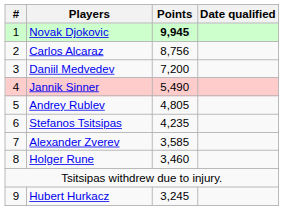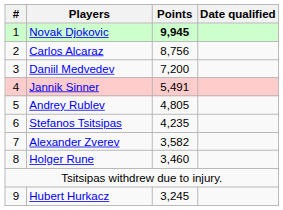Jannik Sinner | Points: 5,490 -> 5,491
Alexander Zverev | Points: 3,585 -> 3,582
